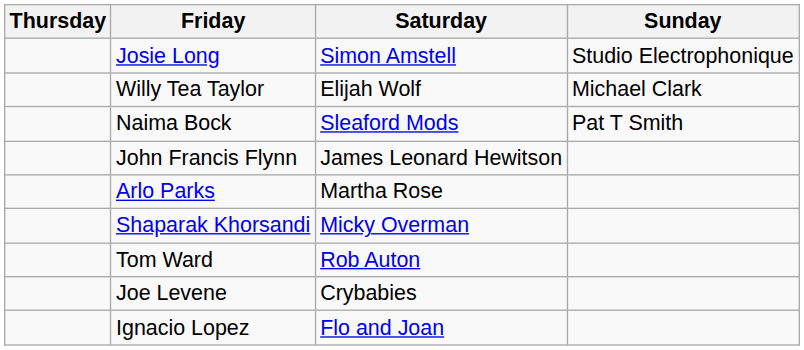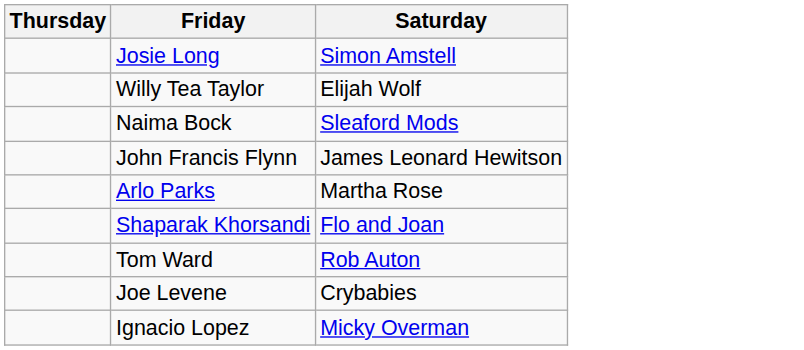- column: Sunday | Studio Electrophonique | Michael Clark | Pat T Smith
Shaparak Khorsandi | Saturday: Micky Overman -> Flo and Joan
Ignacio Lopez | Saturday: Flo and Joan -> Micky Overman
